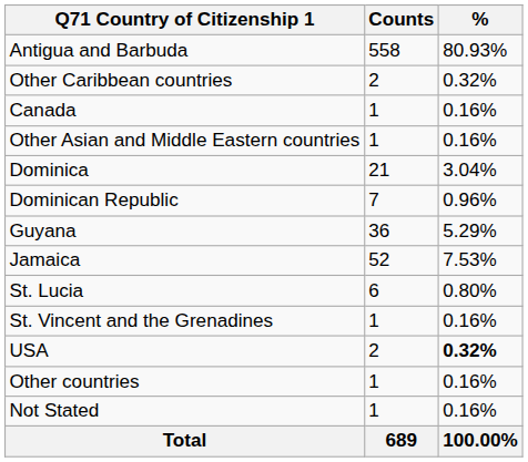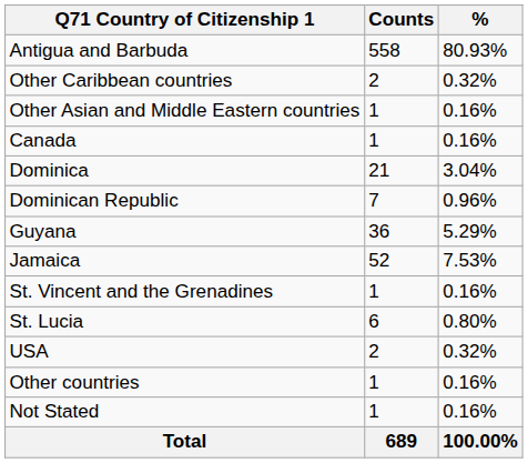rows swapped: Canada <-> Other Asian and Middle Eastern countries
rows swapped: St. Lucia <-> St. Vincent and the Grenadines
USA | %: bold -> normal
